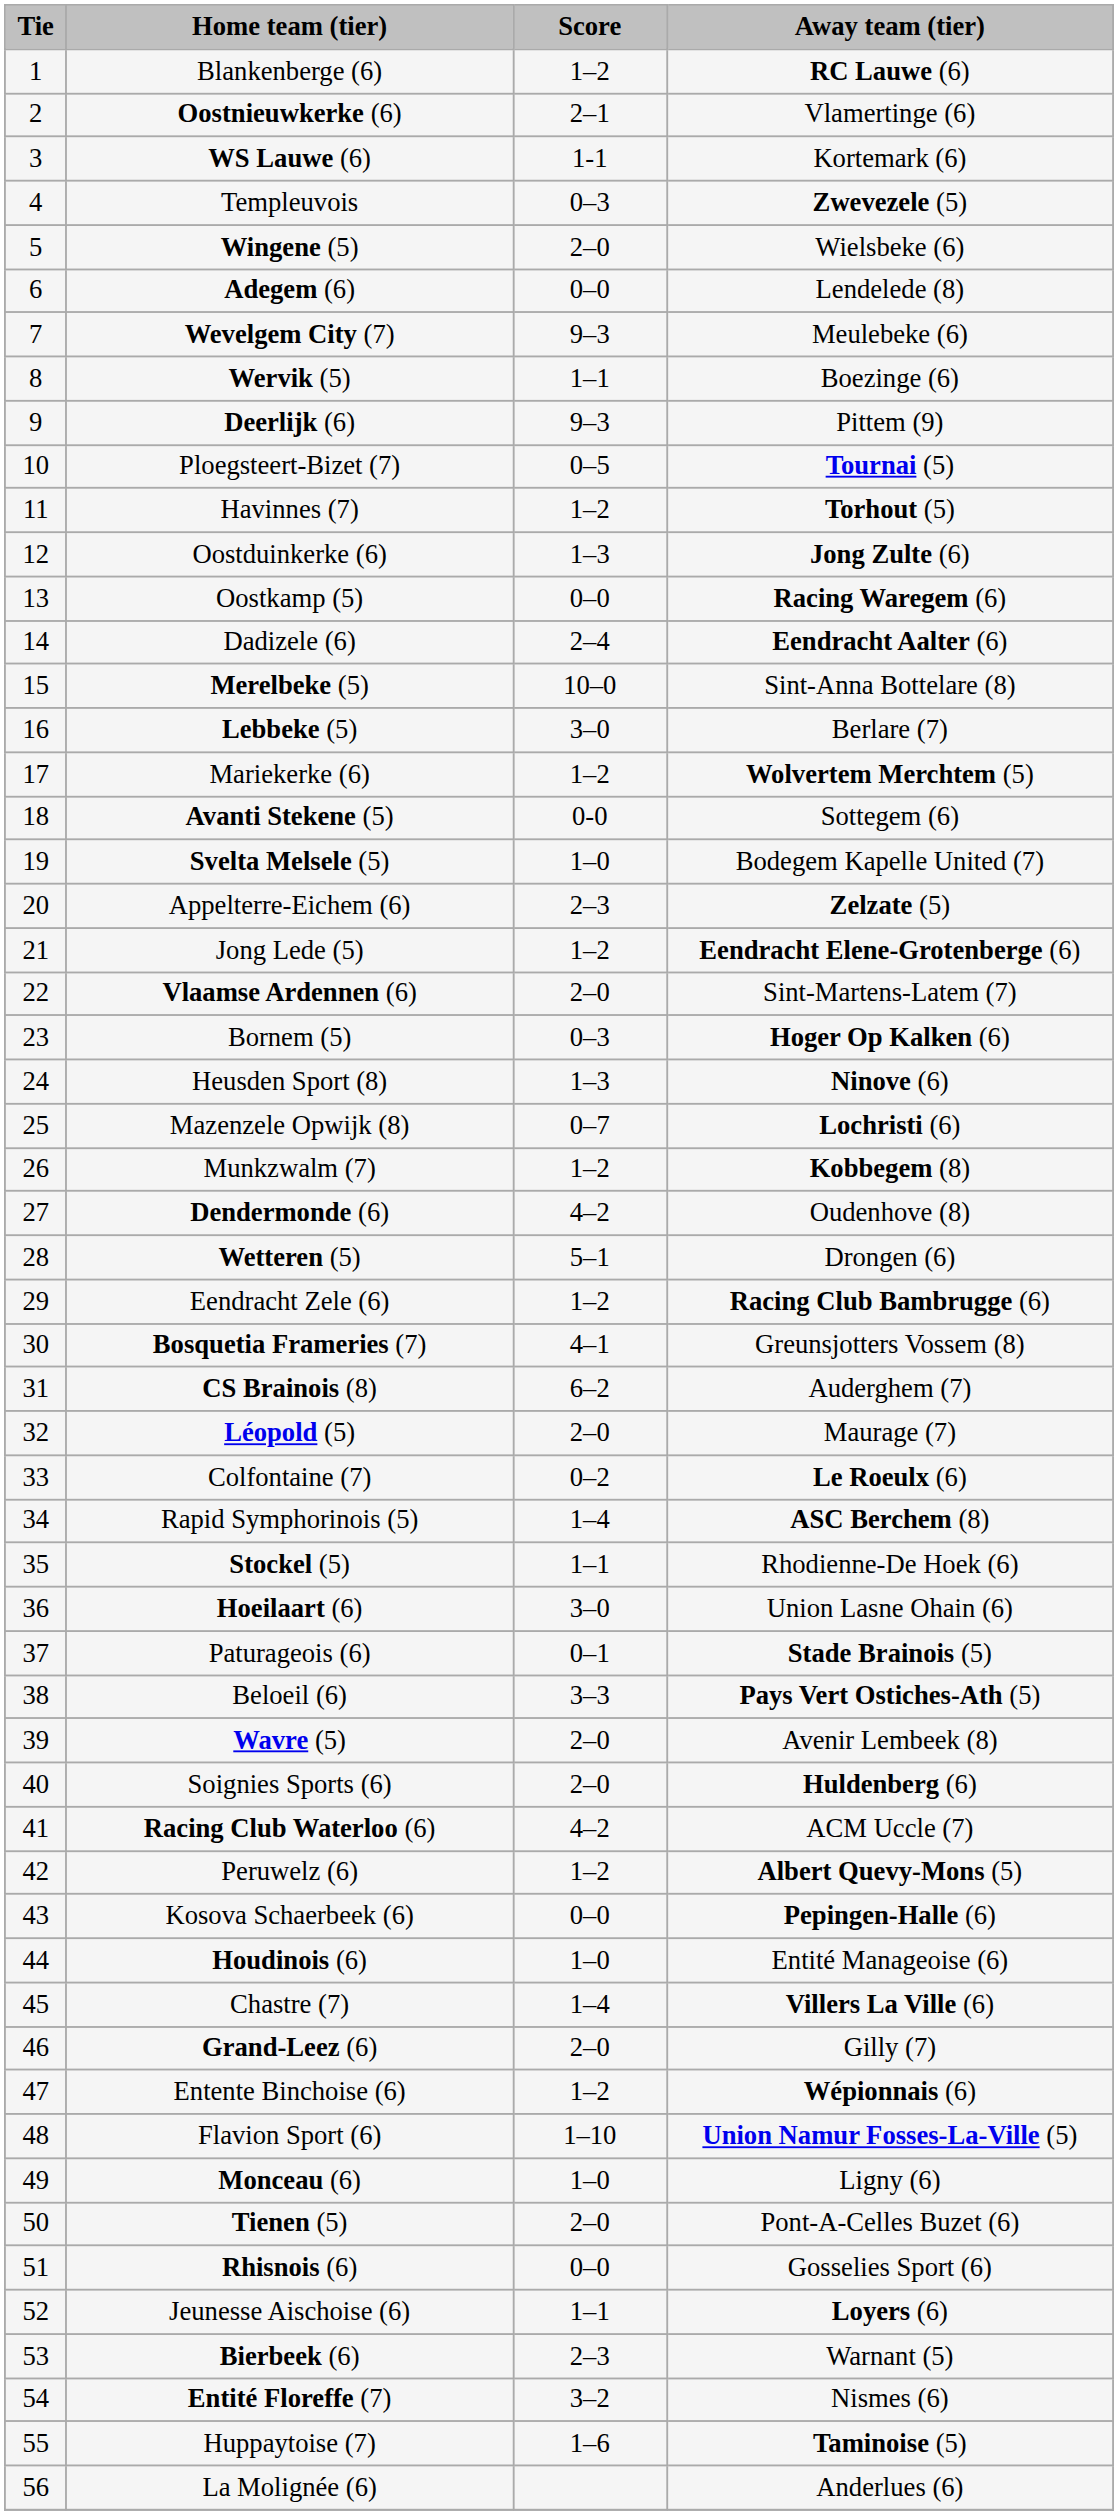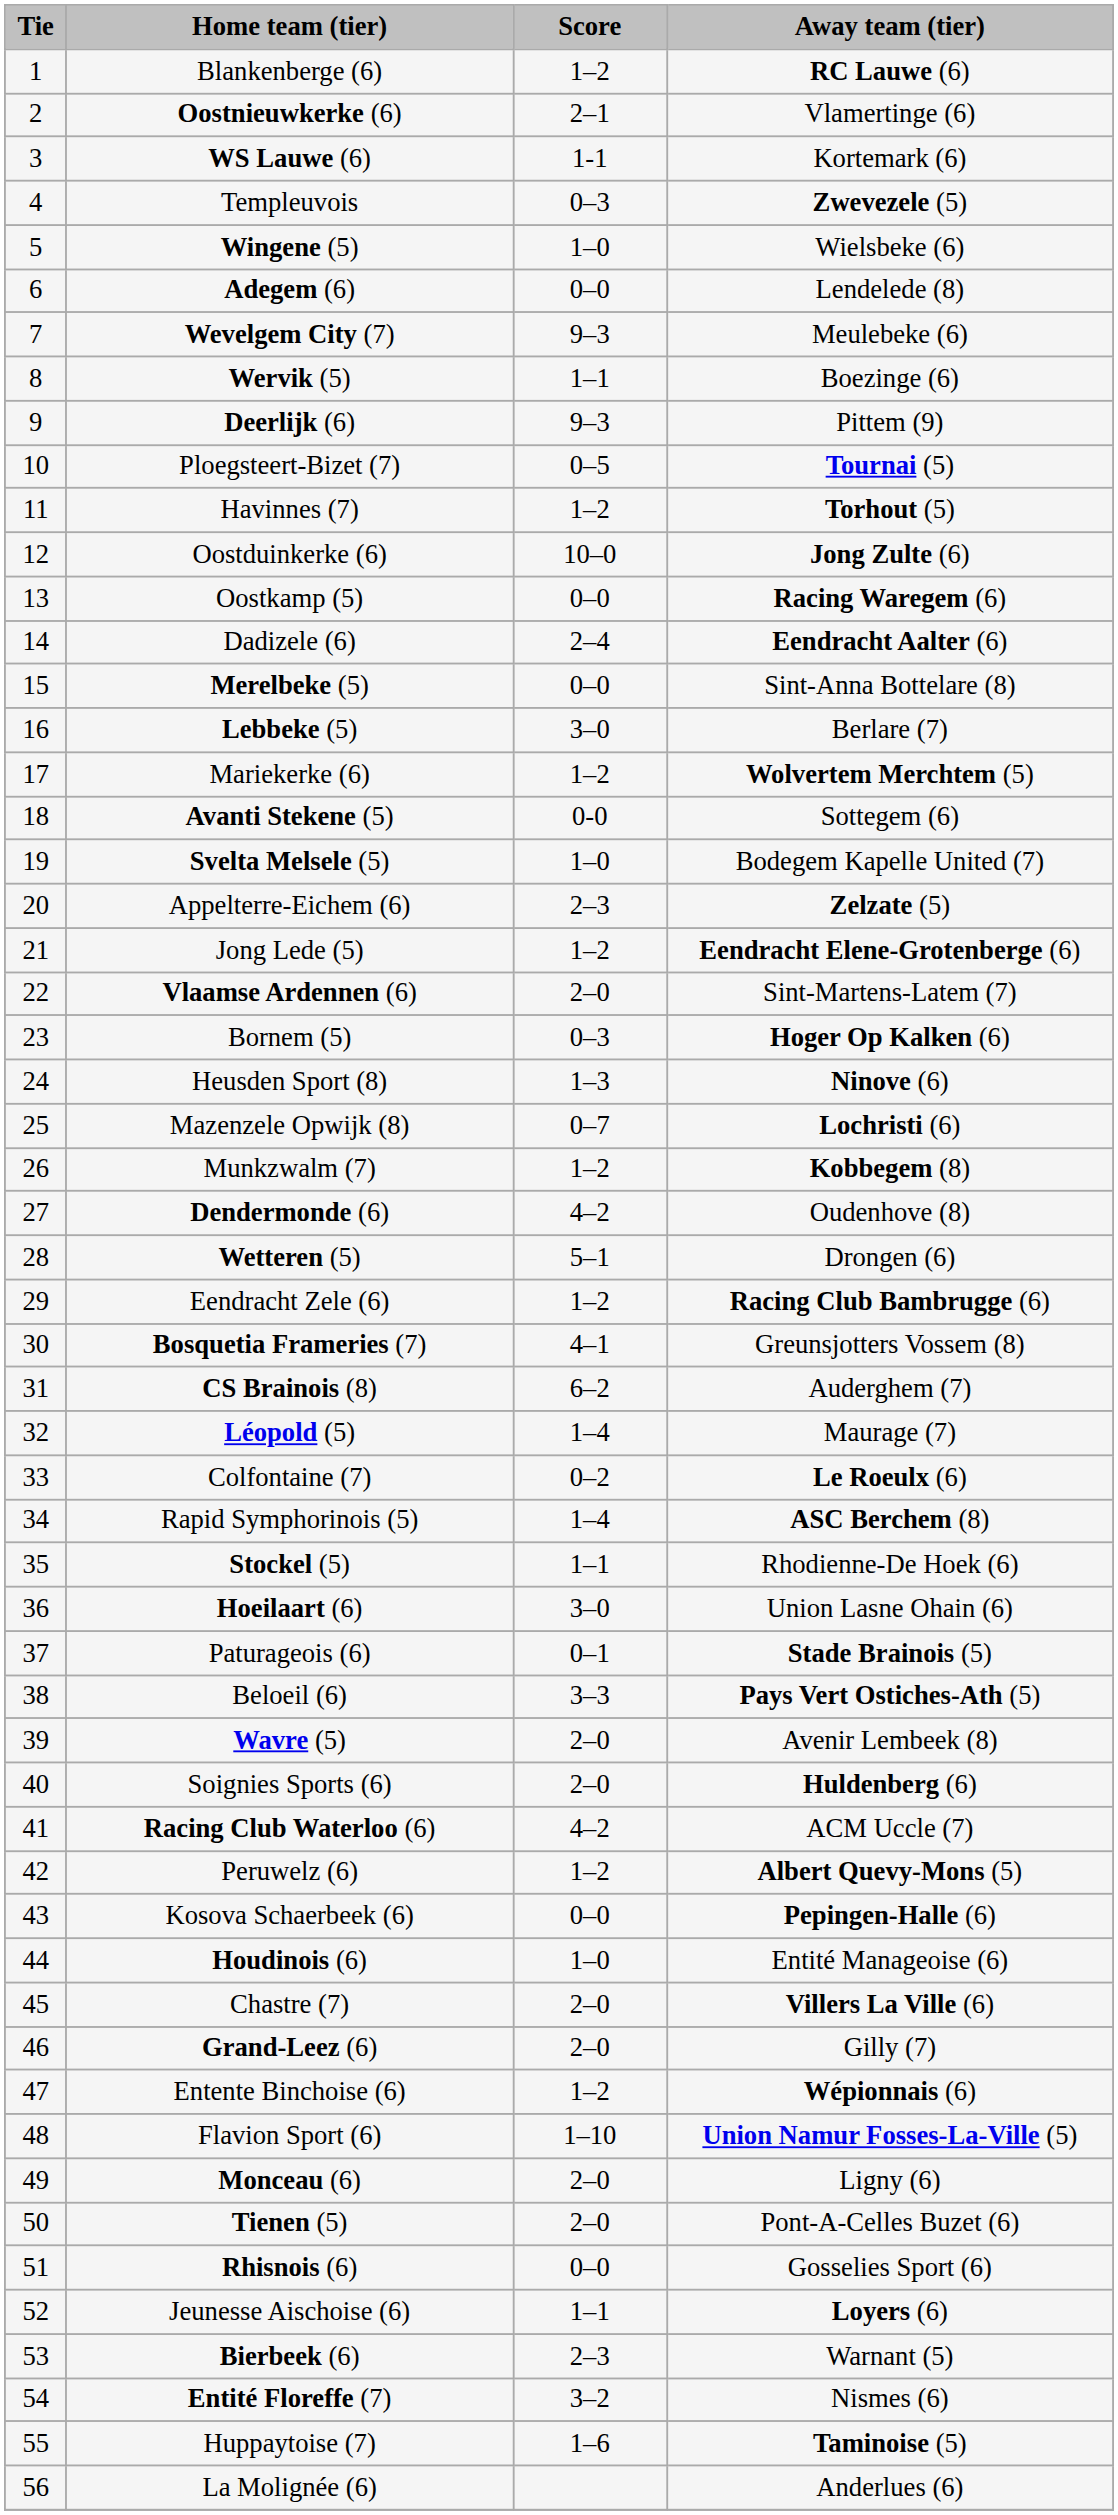Wingene (5) | Score: 2–0 -> 1–0
Oostduinkerke (6) | Score: 1–3 -> 10–0
Merelbeke (5) | Score: 10–0 -> 0–0
Léopold (5) | Score: 2–0 -> 1–4
Chastre (7) | Score: 1–4 -> 2–0
Monceau (6) | Score: 1–0 -> 2–0
